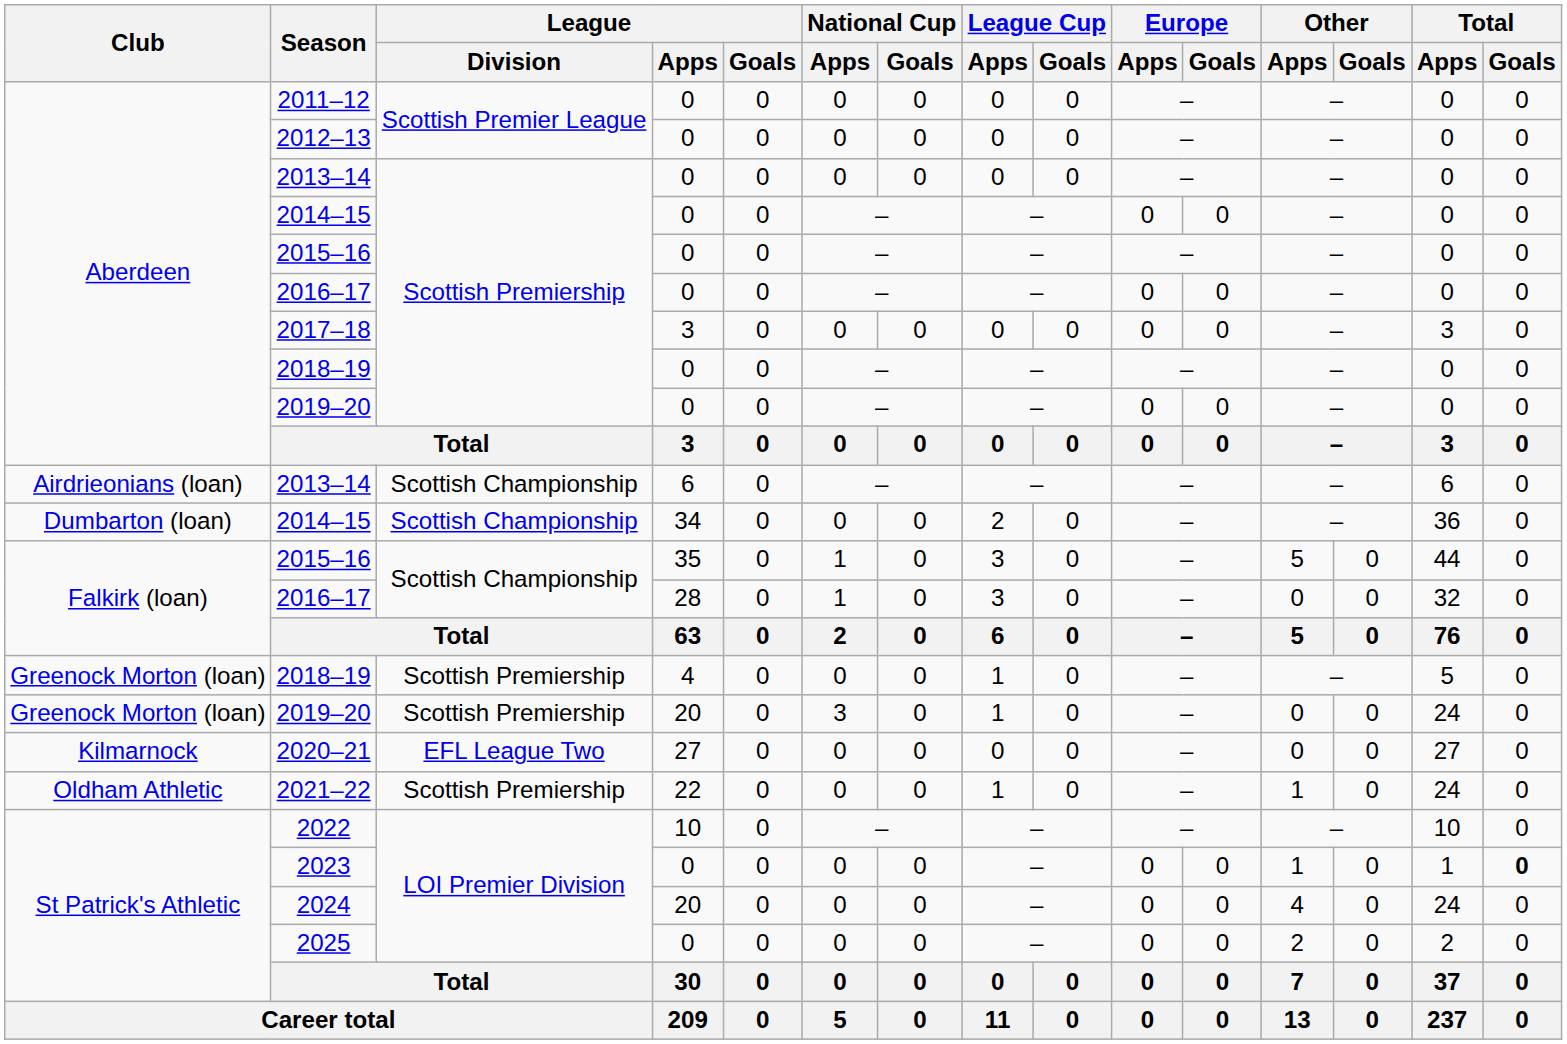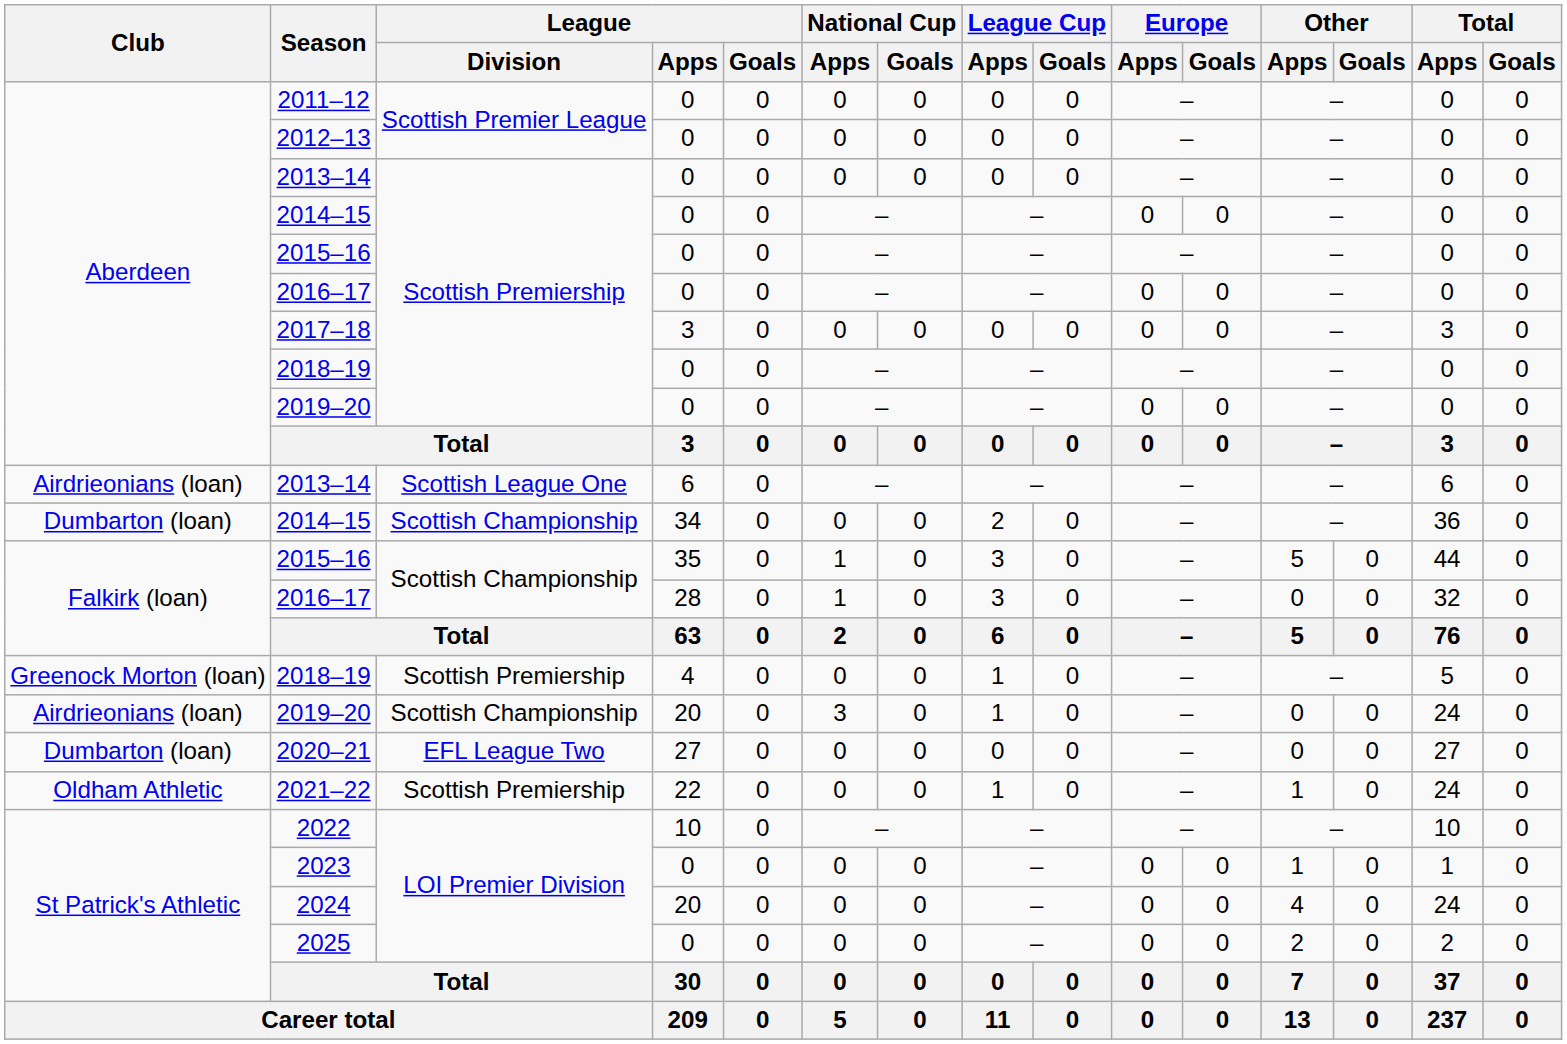2013–14 / 6 | League / Division: Scottish Championship -> Scottish League One
2019–20 / 20 | Club: Greenock Morton (loan) -> Airdrieonians (loan)
2019–20 / 20 | League / Division: Scottish Premiership -> Scottish Championship
2020–21 | Club: Kilmarnock -> Dumbarton (loan)
2023 | Total / Goals: bold -> normal
